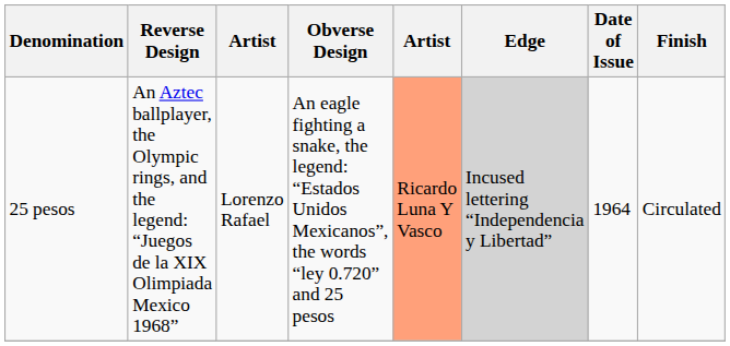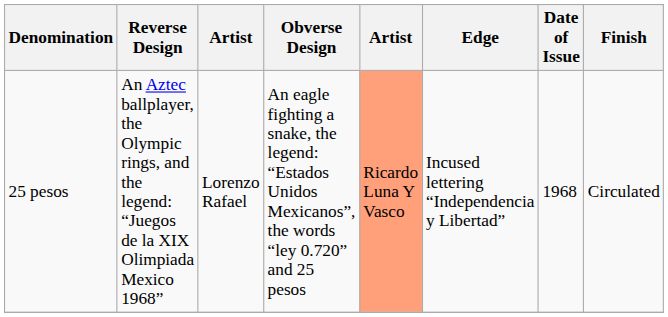25 pesos | Edge: lightgrey background -> no background
25 pesos | Date of Issue: 1964 -> 1968
